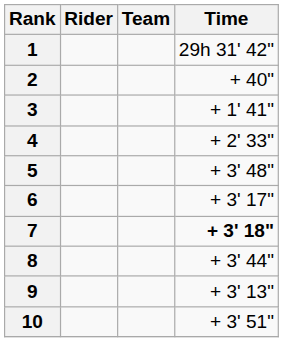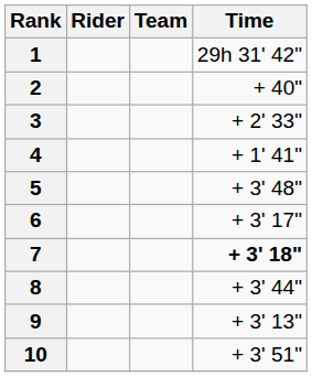3 | Time: + 1' 41" -> + 2' 33"
4 | Time: + 2' 33" -> + 1' 41"
